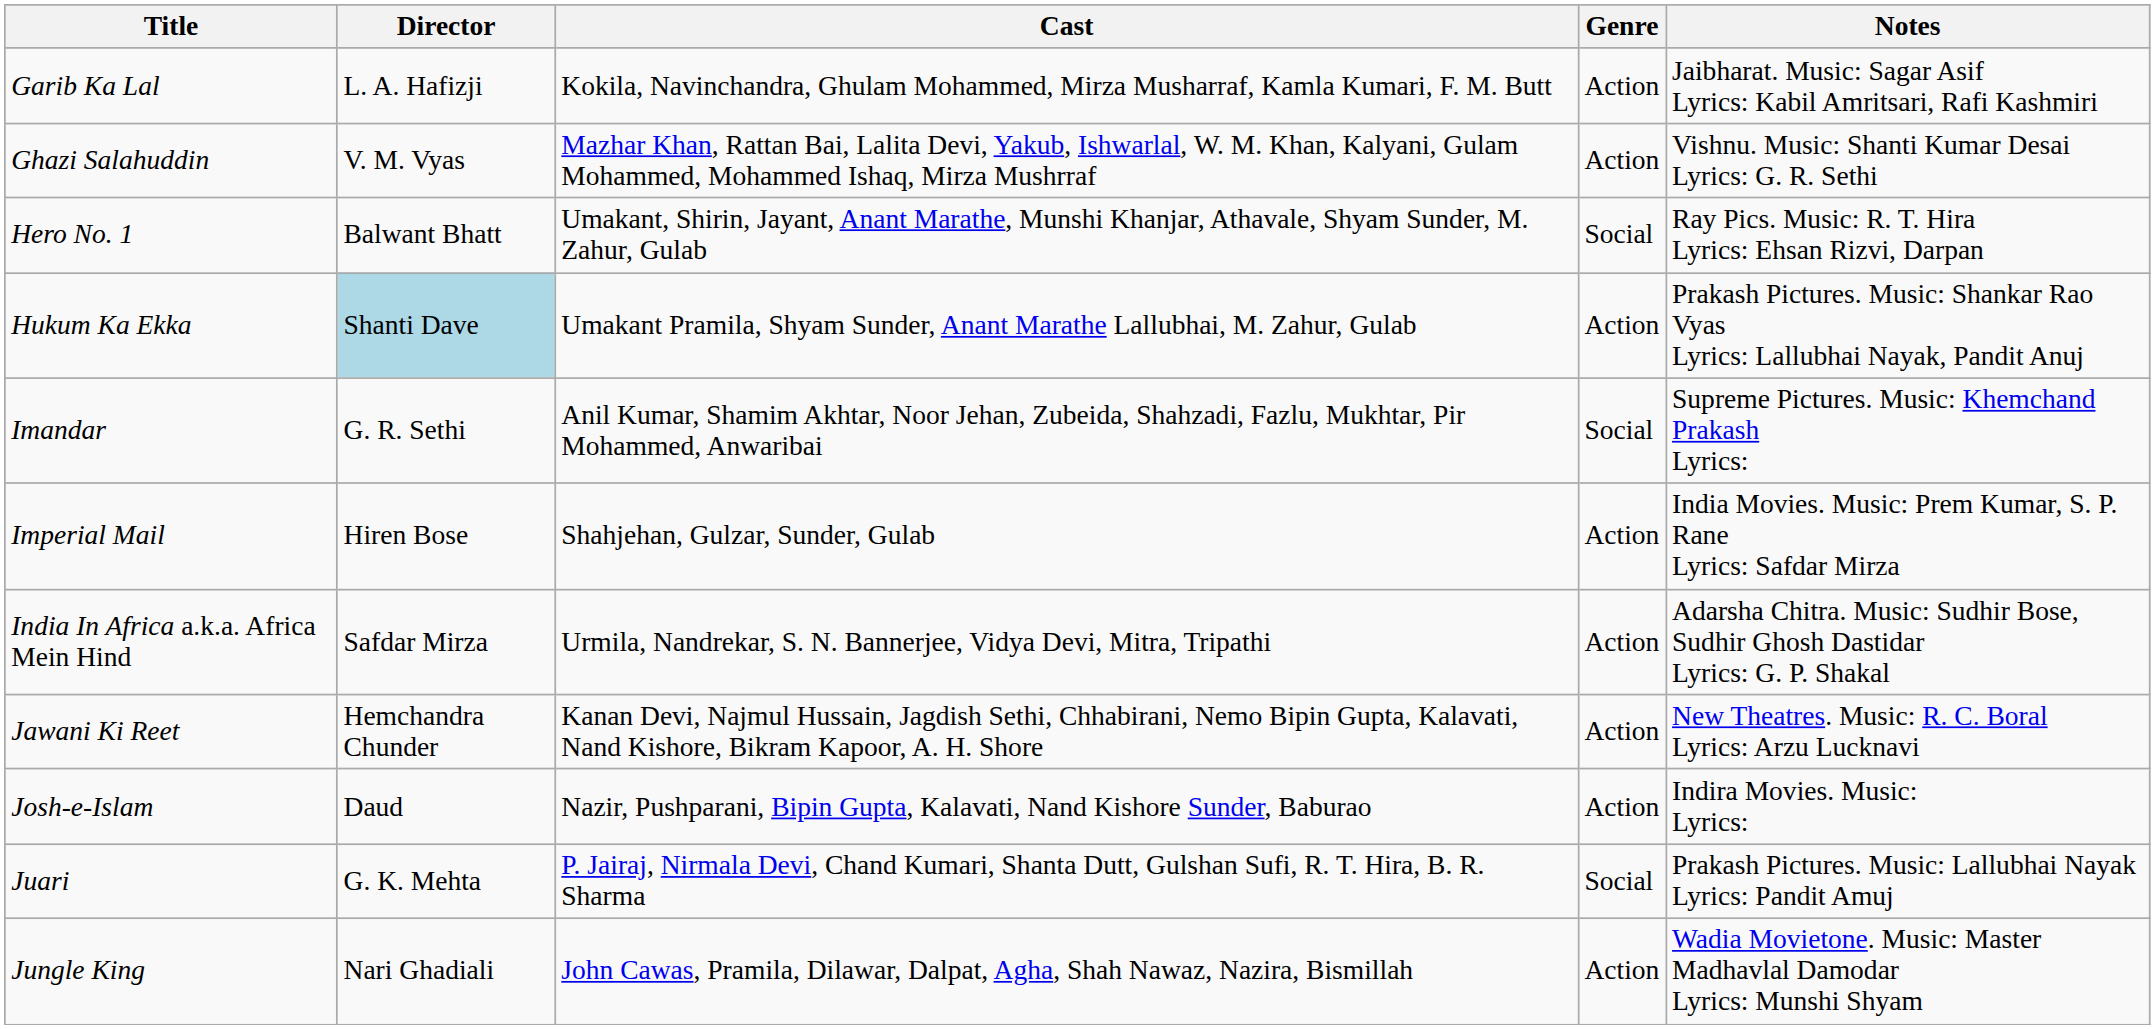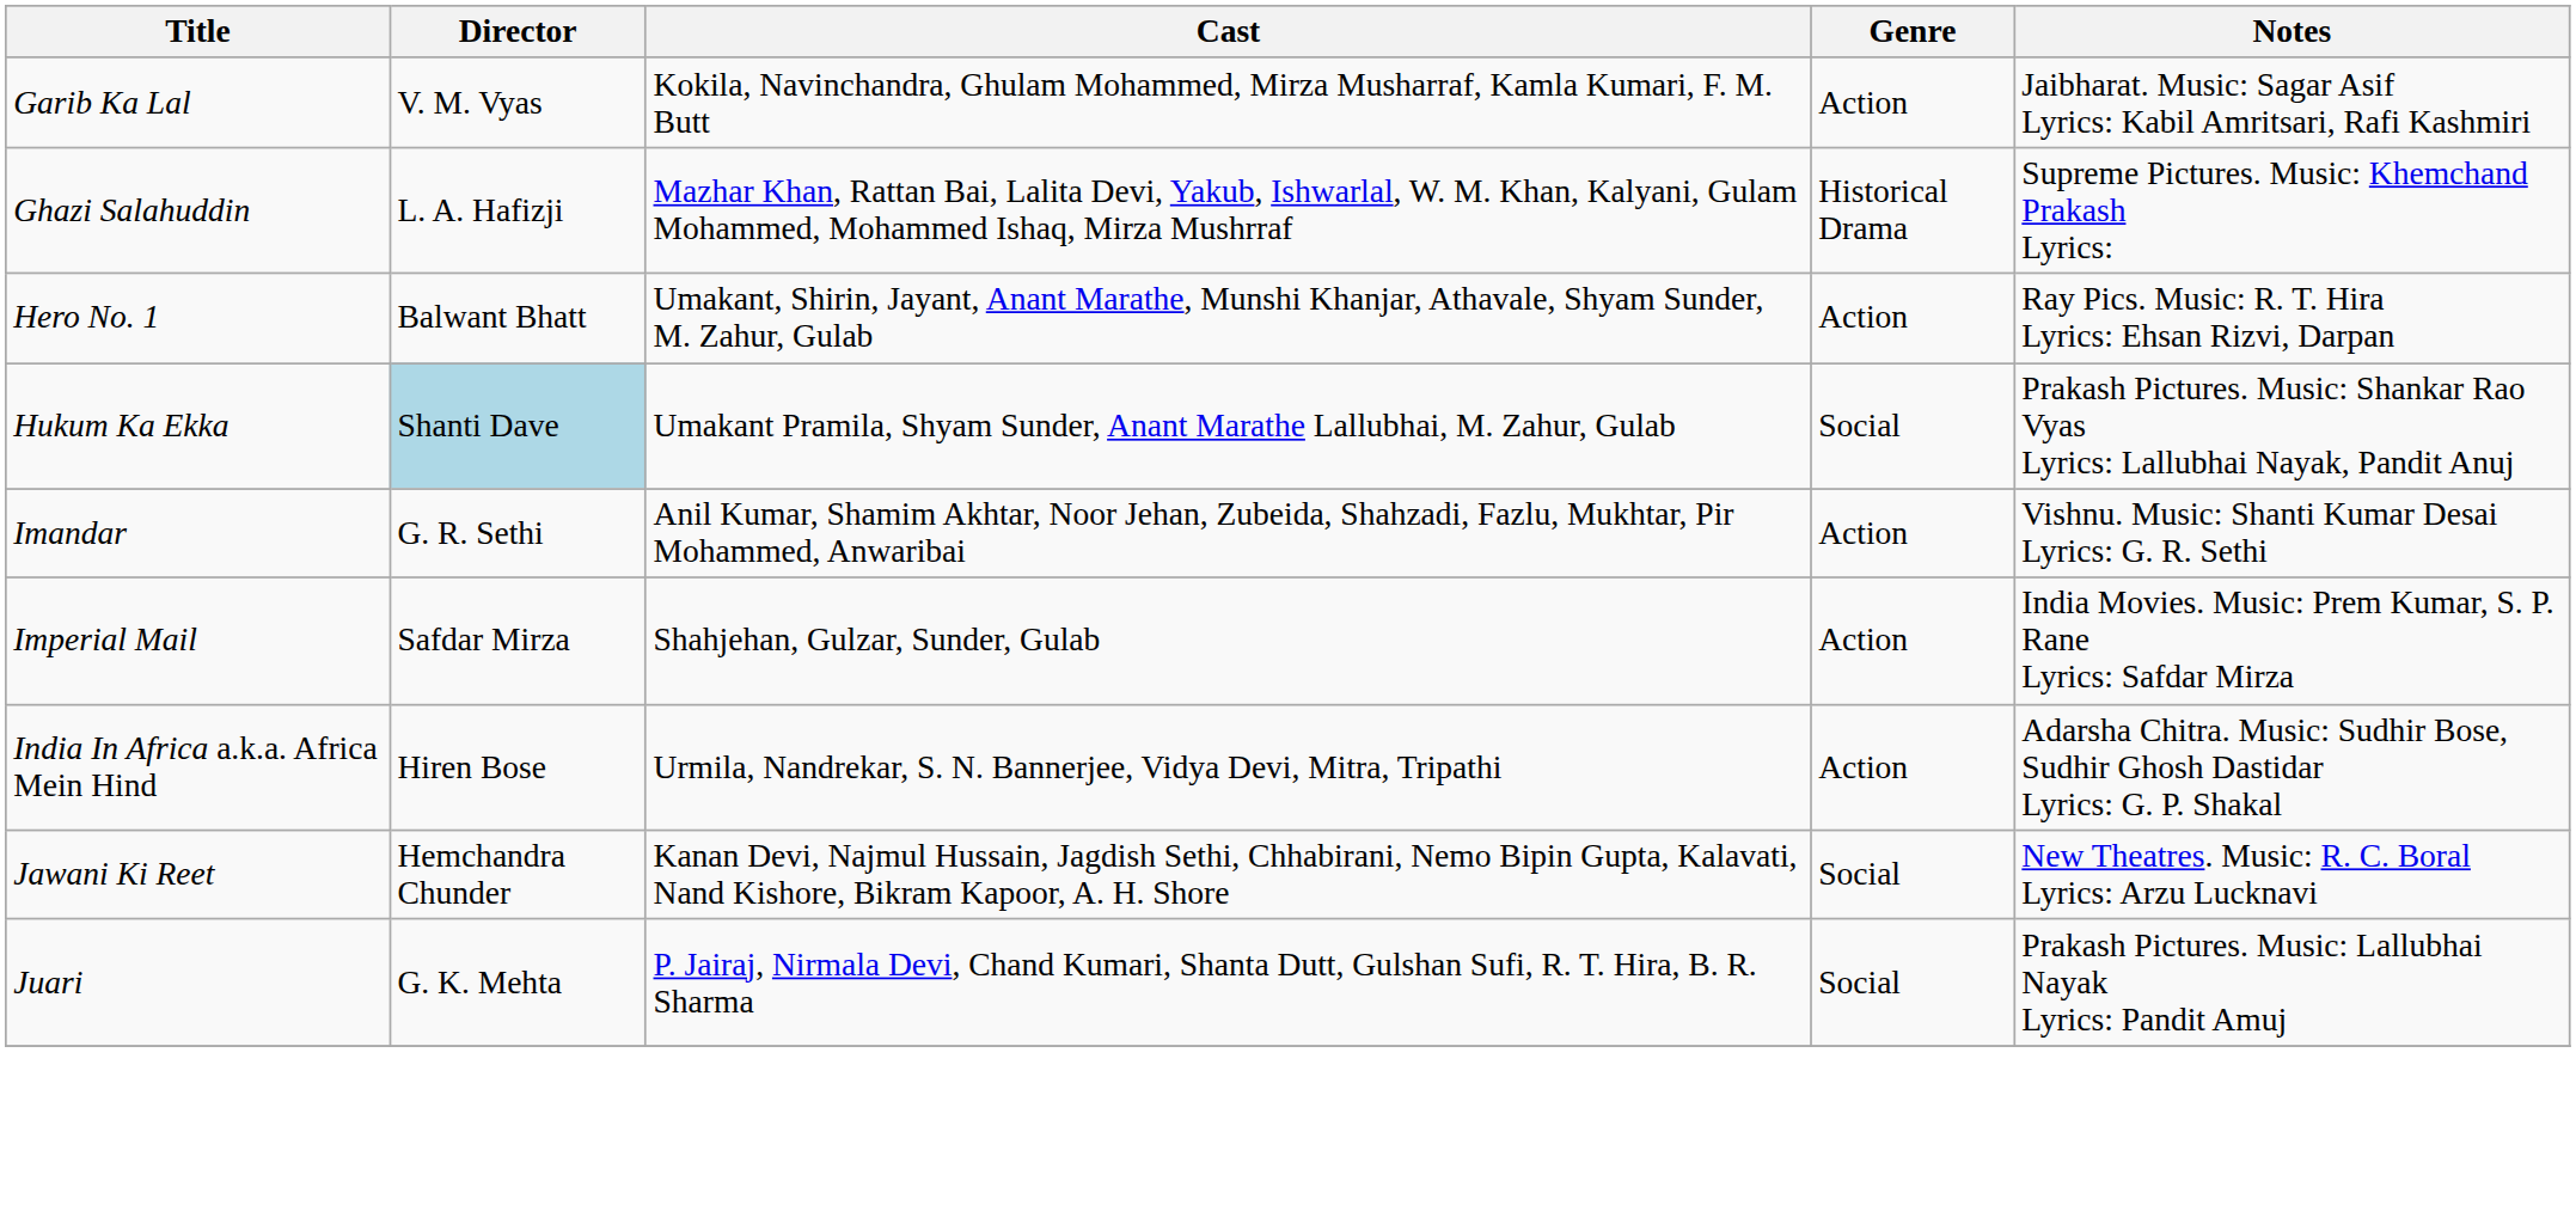Garib Ka Lal | Director: L. A. Hafizji -> V. M. Vyas
Ghazi Salahuddin | Director: V. M. Vyas -> L. A. Hafizji
Ghazi Salahuddin | Genre: Action -> Historical Drama
Ghazi Salahuddin | Notes: Vishnu. Music: Shanti Kumar Desai Lyrics: G. R. Sethi -> Supreme Pictures. Music: Khemchand Prakash Lyrics:
Hero No. 1 | Genre: Social -> Action
Hukum Ka Ekka | Genre: Action -> Social
Imandar | Genre: Social -> Action
Imandar | Notes: Supreme Pictures. Music: Khemchand Prakash Lyrics: -> Vishnu. Music: Shanti Kumar Desai Lyrics: G. R. Sethi
Imperial Mail | Director: Hiren Bose -> Safdar Mirza
India In Africa a.k.a. Africa Mein Hind | Director: Safdar Mirza -> Hiren Bose
Jawani Ki Reet | Genre: Action -> Social
- row: Josh-e-Islam | Daud | Nazir, Pushparani, Bipin Gupta, Kalavati, Nand Kishore Sunder, Baburao | Action | Indira Movies. Music: Lyrics:
- row: Jungle King | Nari Ghadiali | John Cawas, Pramila, Dilawar, Dalpat, Agha, Shah Nawaz, Nazira, Bismillah | Action | Wadia Movietone. Music: Master Madhavlal Damodar Lyrics: Munshi Shyam
